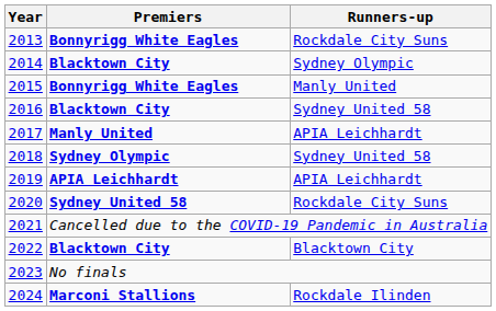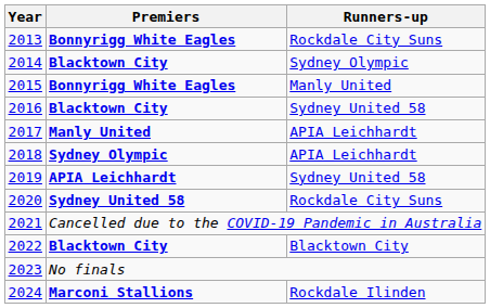2018 | Runners-up: Sydney United 58 -> APIA Leichhardt
2019 | Runners-up: APIA Leichhardt -> Sydney United 58
